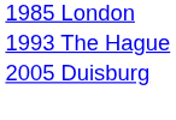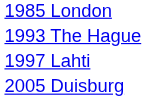+ row: 1997 Lahti
